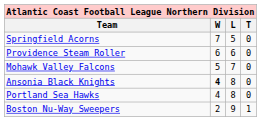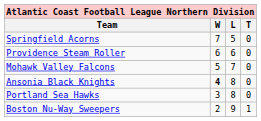Portland Sea Hawks | W: 4 -> 3
